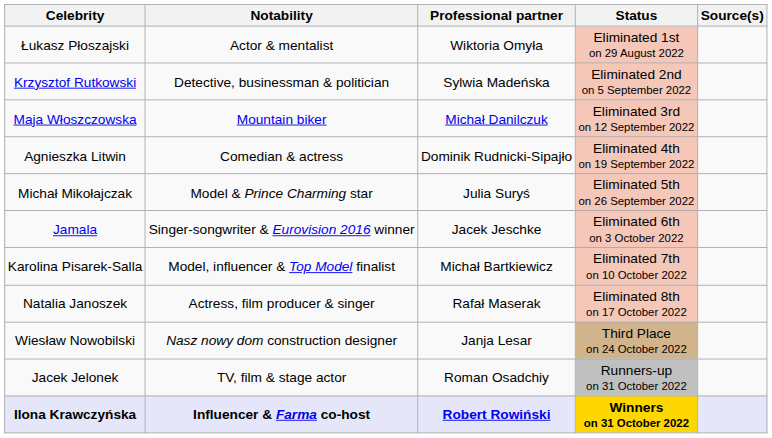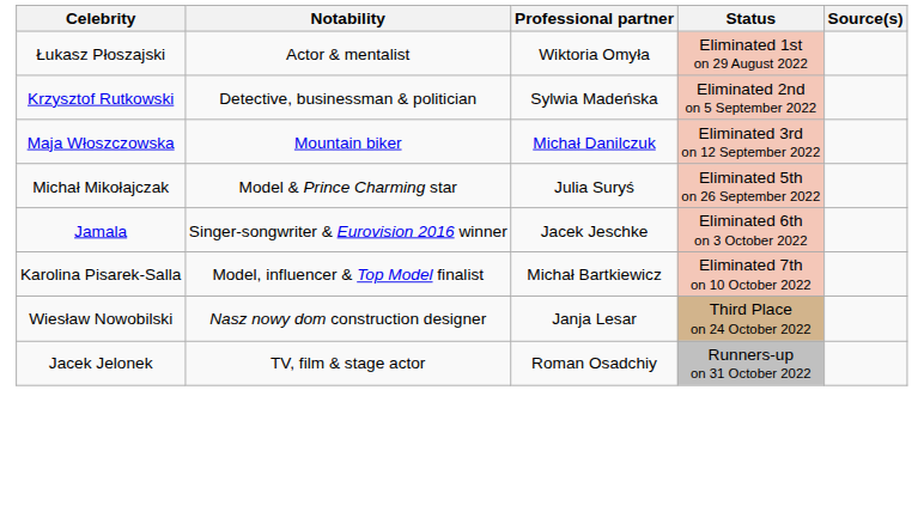- row: Agnieszka Litwin | Comedian & actress | Dominik Rudnicki-Sipajło | Eliminated 4th on 19 September 2022
- row: Natalia Janoszek | Actress, film producer & singer | Rafał Maserak | Eliminated 8th on 17 October 2022
- row: Ilona Krawczyńska | Influencer & Farma co-host | Robert Rowiński | Winners on 31 October 2022
